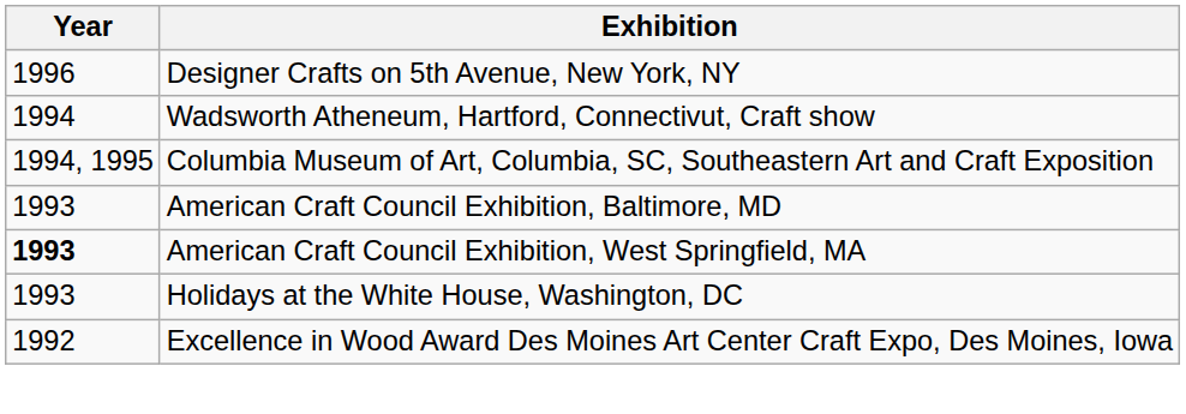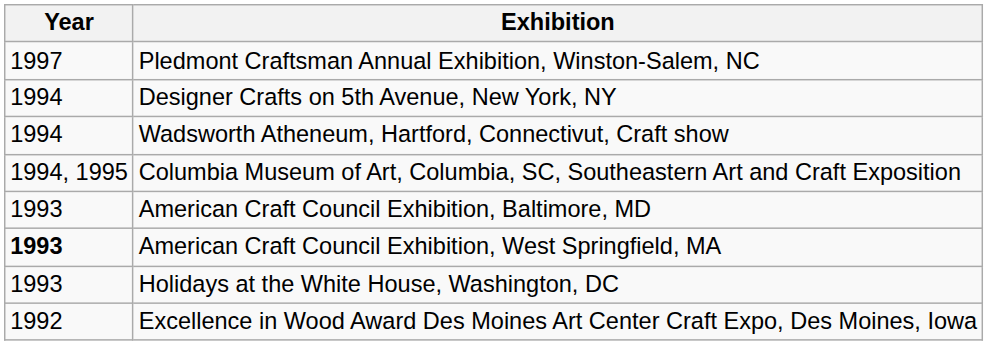+ row: 1997 | Pledmont Craftsman Annual Exhibition, Winston-Salem, NC
Designer Crafts on 5th Avenue, New York, NY | Year: 1996 -> 1994
